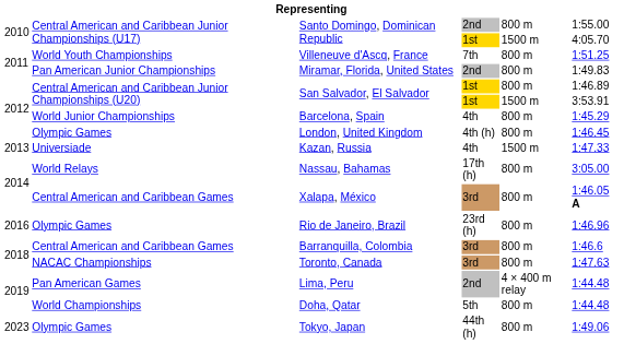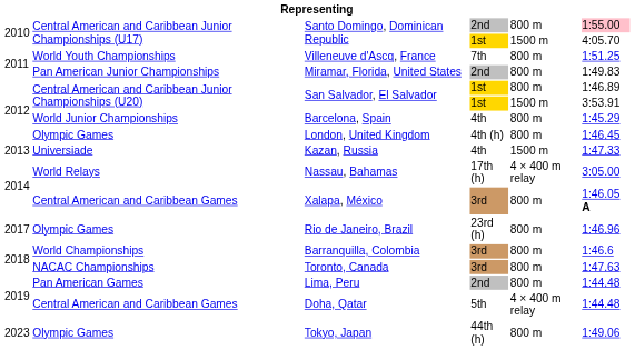Santo Domingo, Dominican Republic / 2nd | column 6: no background -> pink background
Nassau, Bahamas | column 5: 800 m -> 4 × 400 m relay
Rio de Janeiro, Brazil | column 1: 2016 -> 2017
Barranquilla, Colombia | column 2: Central American and Caribbean Games -> World Championships
Lima, Peru | column 5: 4 × 400 m relay -> 800 m
Doha, Qatar | column 2: World Championships -> Central American and Caribbean Games
Doha, Qatar | column 5: 800 m -> 4 × 400 m relay
